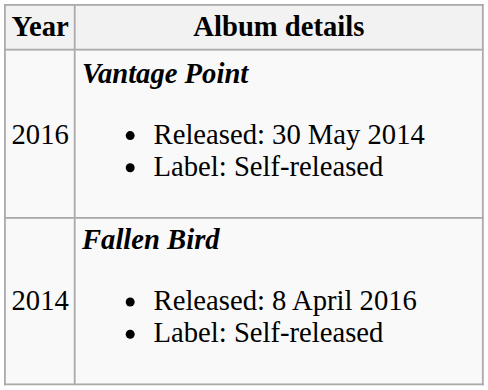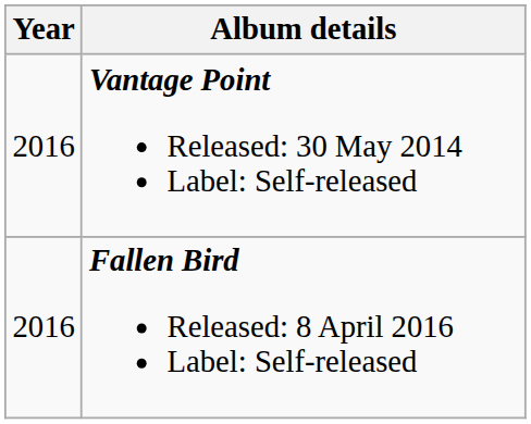Fallen Bird Released: 8 April 2016 Label: Self-released | Year: 2014 -> 2016
